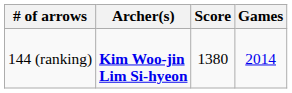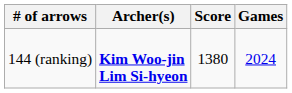144 (ranking) | Games: 2014 -> 2024
